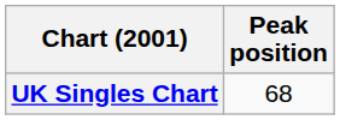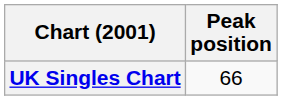UK Singles Chart | Peak position: 68 -> 66
